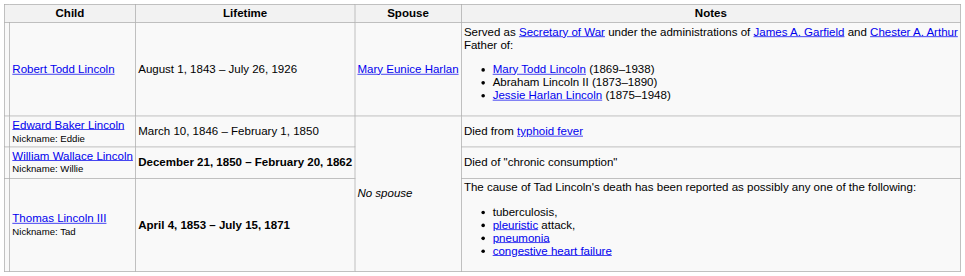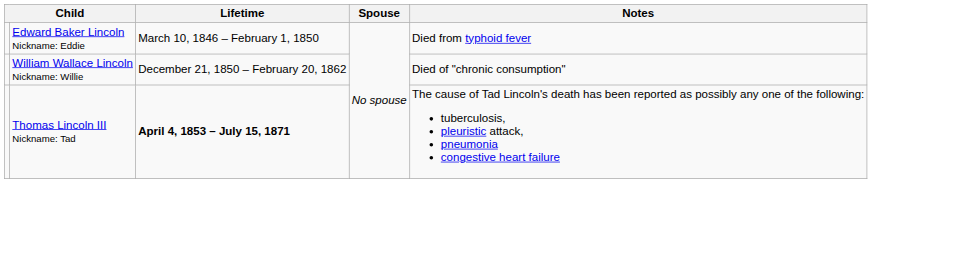- row: Robert Todd Lincoln | August 1, 1843 – July 26, 1926 | Mary Eunice Harlan | Served as Secretary of War under the administrations of James A. Garfield and Chester A. Arthur Father of: Mary Todd Lincoln (1869–1938) Abraham Lincoln II (1873–1890) Jessie Harlan Lincoln (1875–1948)
William Wallace Lincoln Nickname: Willie | Lifetime: bold -> normal
